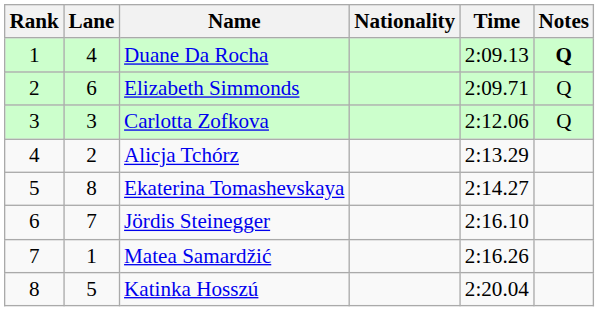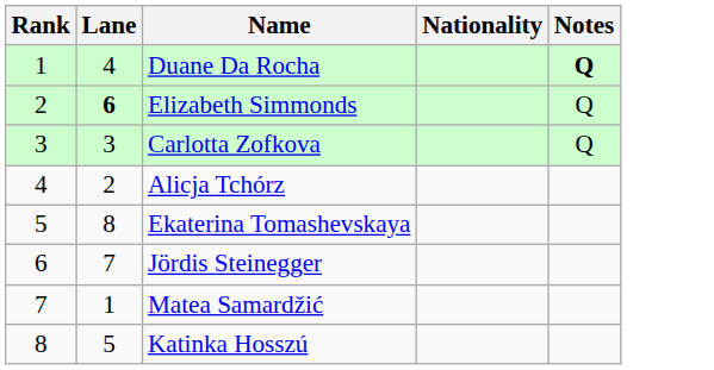- column: Time | 2:09.13 | 2:09.71 | 2:12.06 | 2:13.29 | 2:14.27 | 2:16.10 | 2:16.26 | 2:20.04
Elizabeth Simmonds | Lane: normal -> bold
